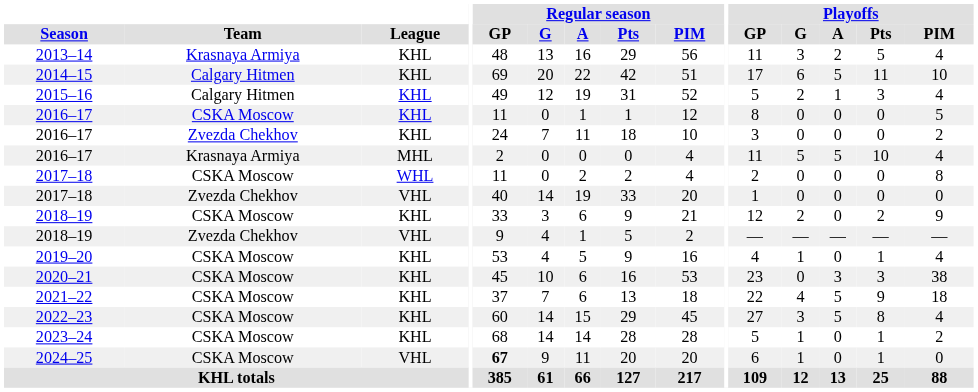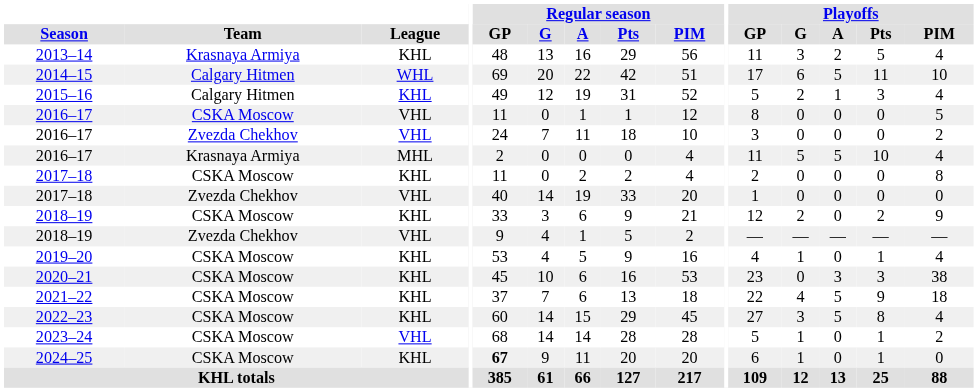2014–15 | League: KHL -> WHL
2016–17 / CSKA Moscow | League: KHL -> VHL
2016–17 / Zvezda Chekhov | League: KHL -> VHL
2017–18 / CSKA Moscow | League: WHL -> KHL
2023–24 | League: KHL -> VHL
2024–25 | League: VHL -> KHL
